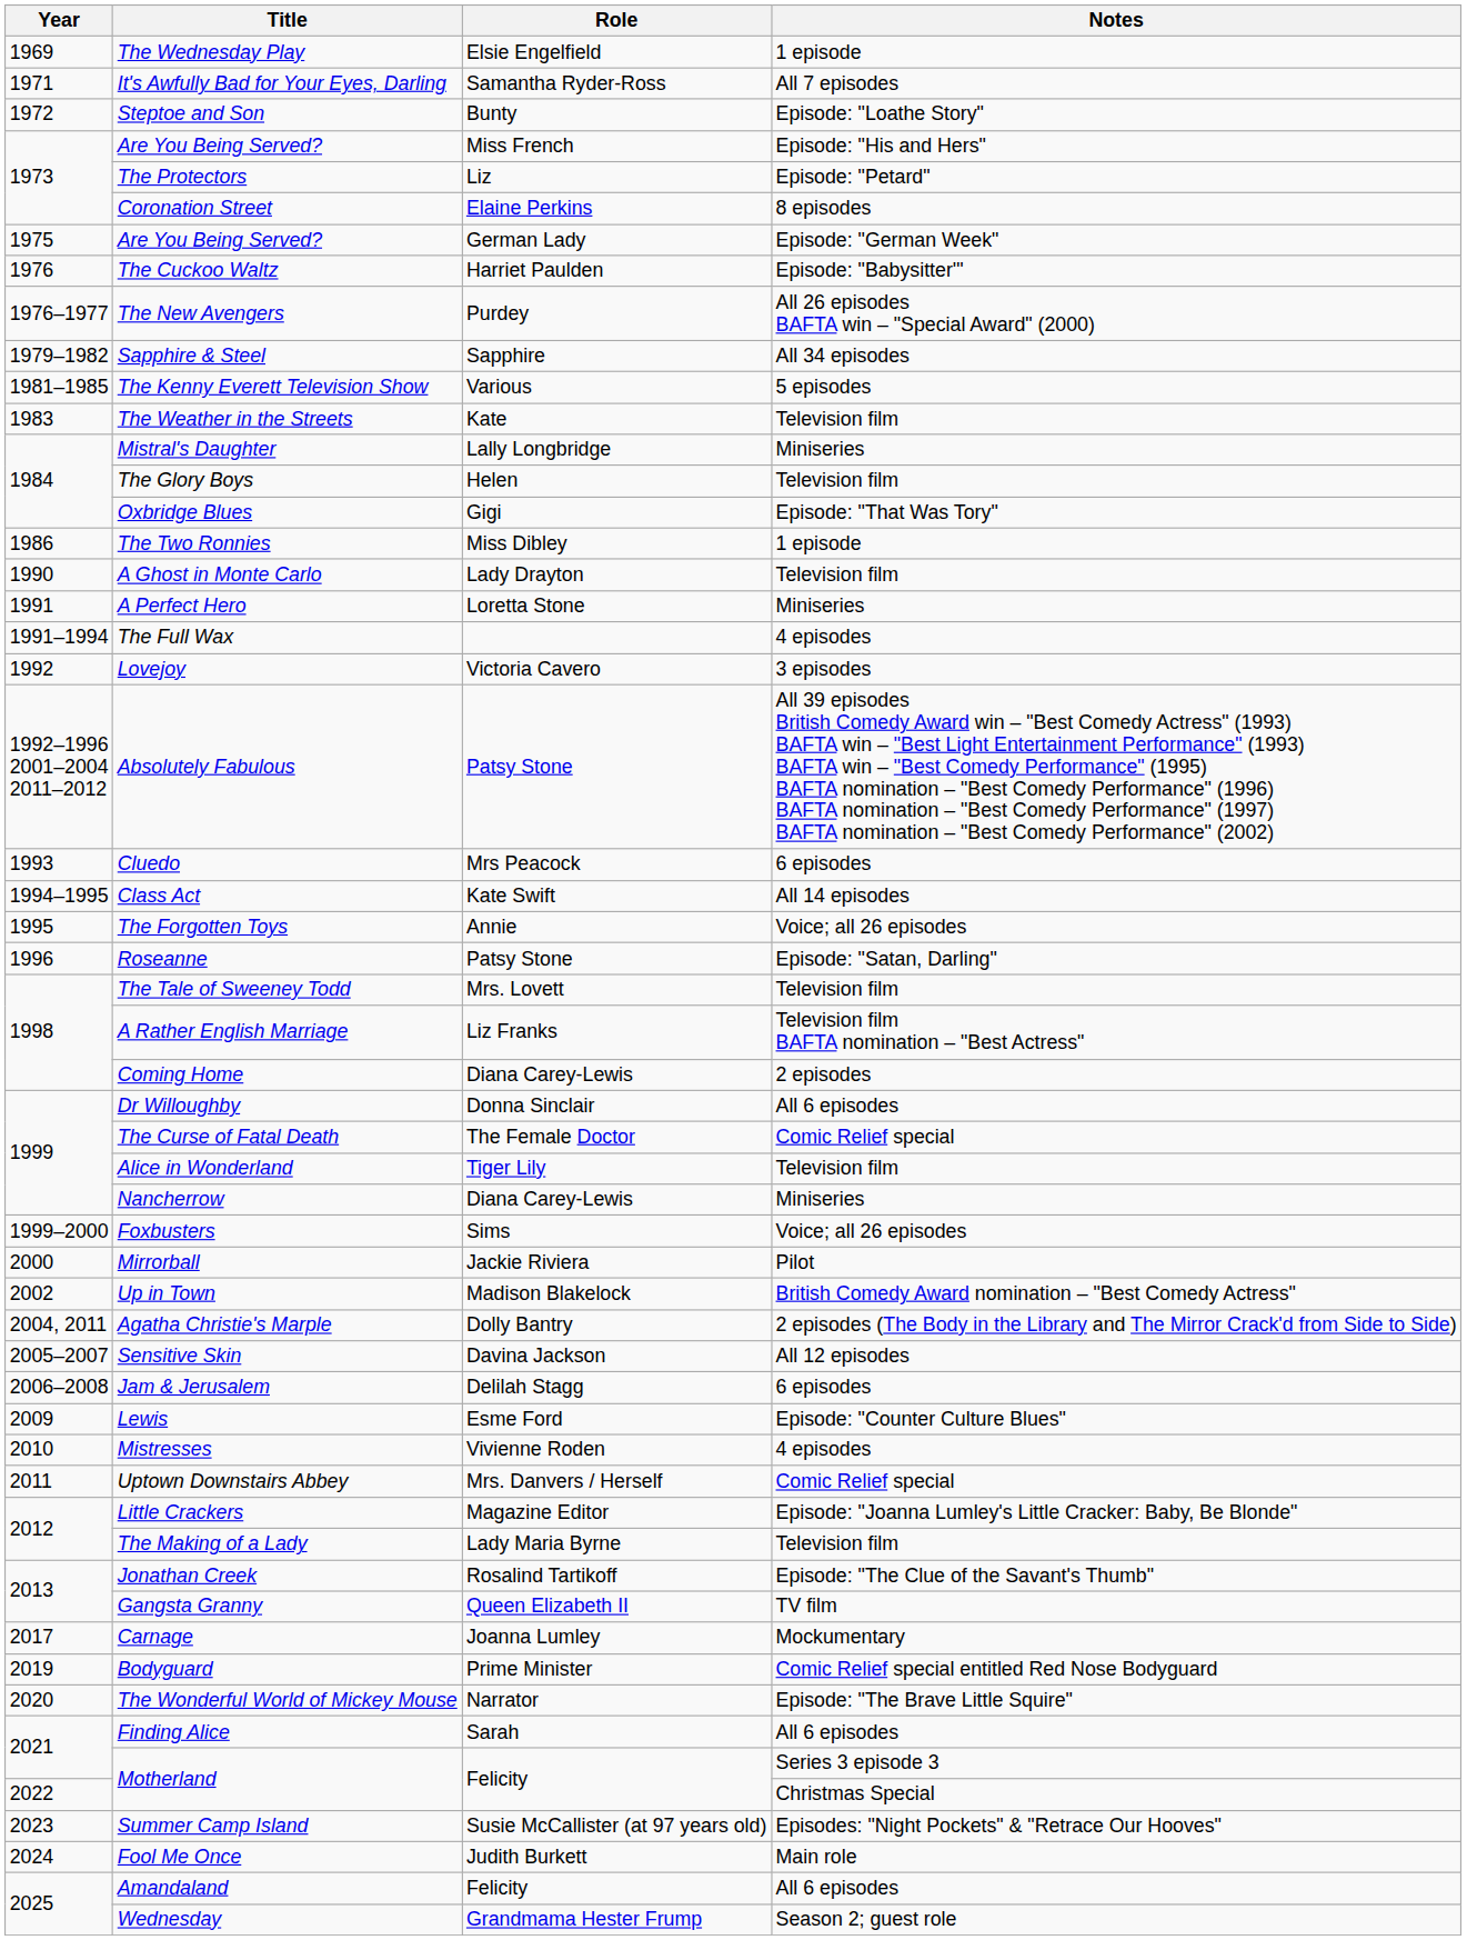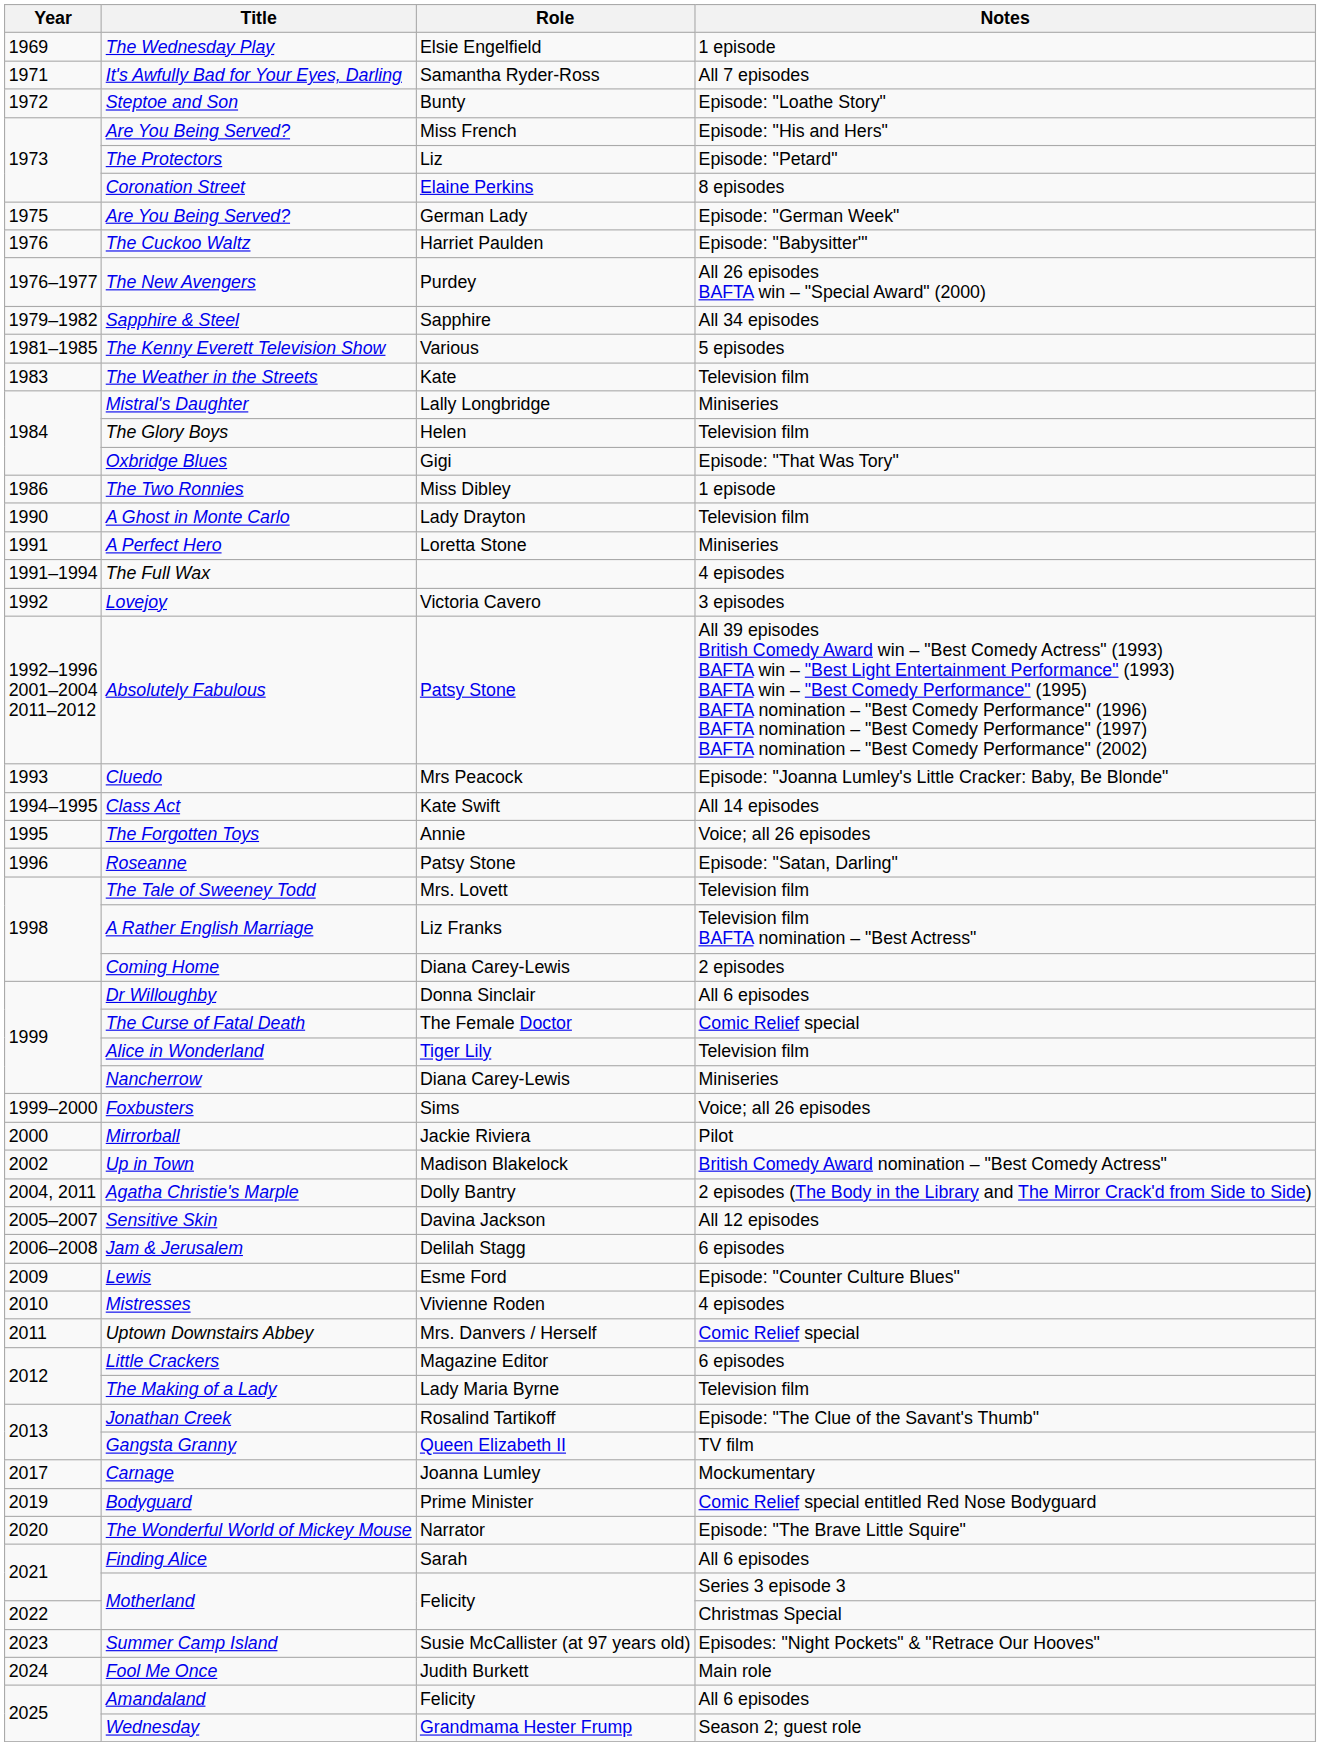Cluedo | Notes: 6 episodes -> Episode: "Joanna Lumley's Little Cracker: Baby, Be Blonde"
Little Crackers | Notes: Episode: "Joanna Lumley's Little Cracker: Baby, Be Blonde" -> 6 episodes
